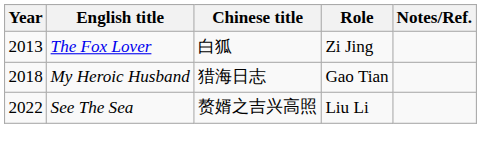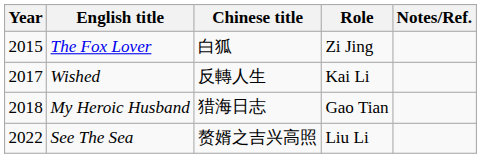The Fox Lover | Year: 2013 -> 2015
+ row: 2017 | Wished | 反轉人生 | Kai Li
